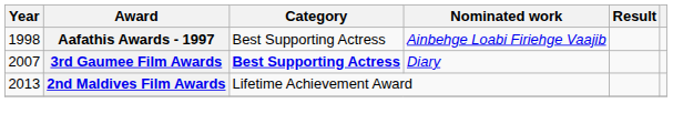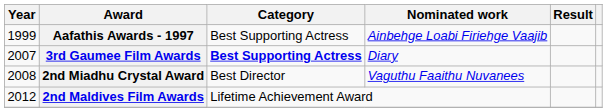Aafathis Awards - 1997 | Year: 1998 -> 1999
+ row: 2008 | 2nd Miadhu Crystal Award | Best Director | Vaguthu Faaithu Nuvanees
2nd Maldives Film Awards | Year: 2013 -> 2012
